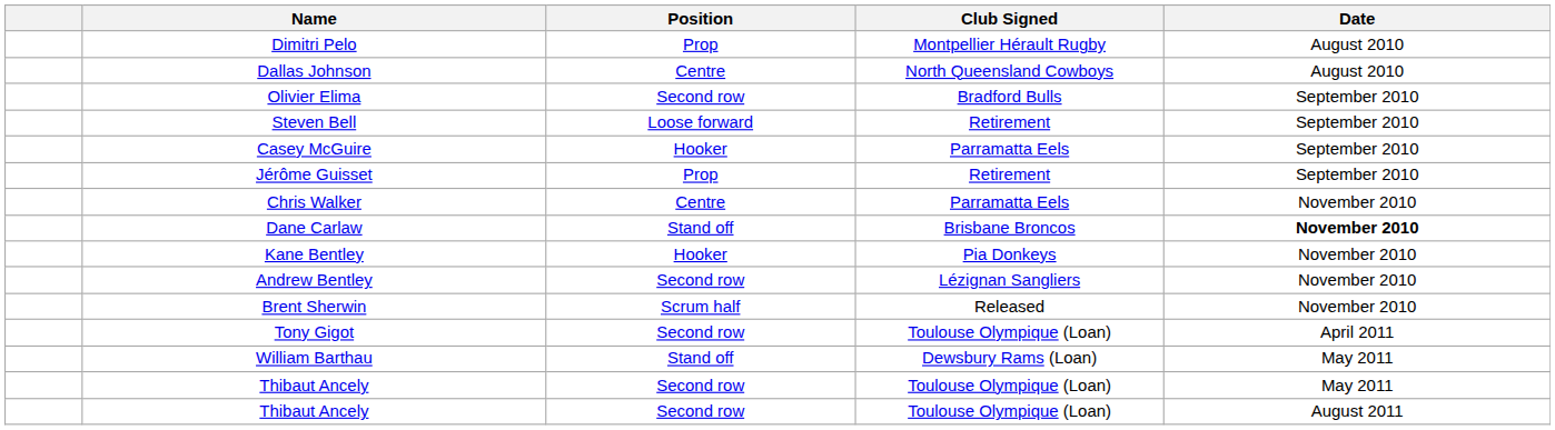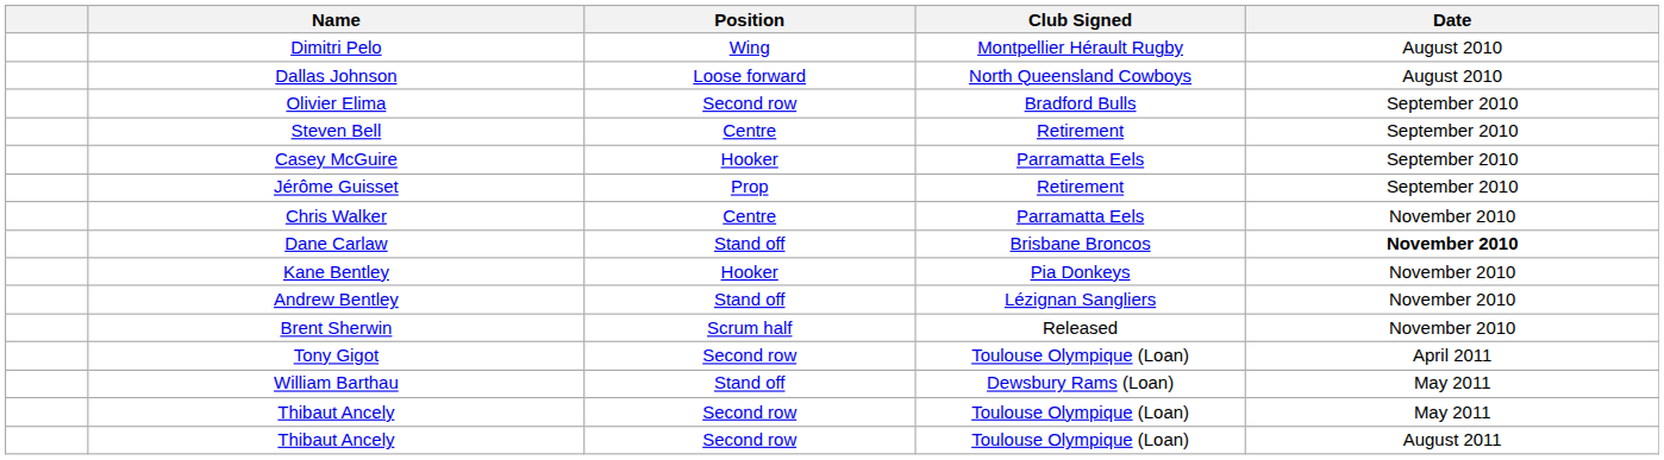Dimitri Pelo | Position: Prop -> Wing
Dallas Johnson | Position: Centre -> Loose forward
Steven Bell | Position: Loose forward -> Centre
Andrew Bentley | Position: Second row -> Stand off
